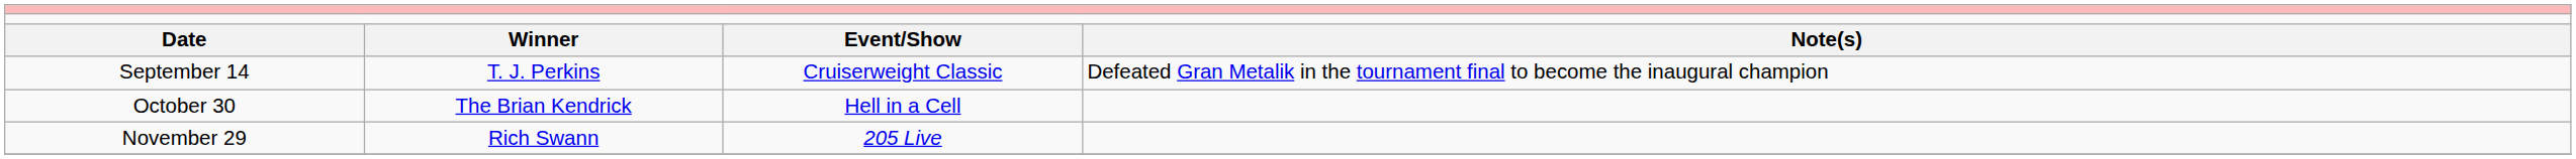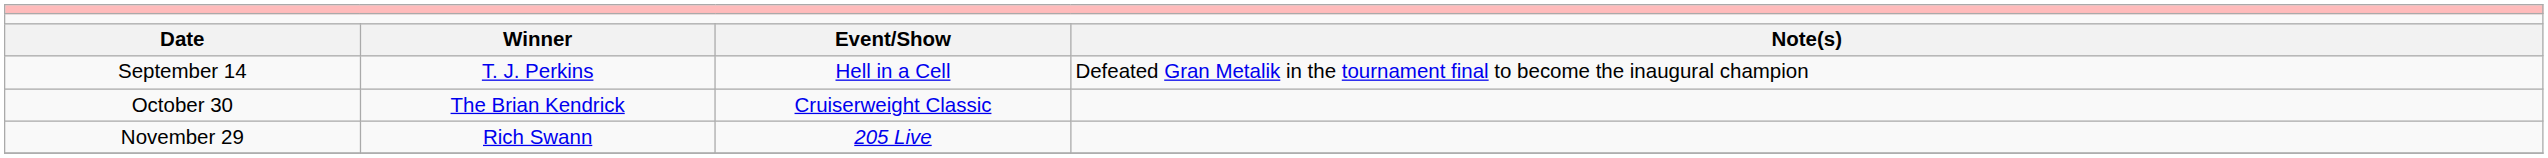September 14 | column 3: Cruiserweight Classic -> Hell in a Cell
October 30 | column 3: Hell in a Cell -> Cruiserweight Classic
